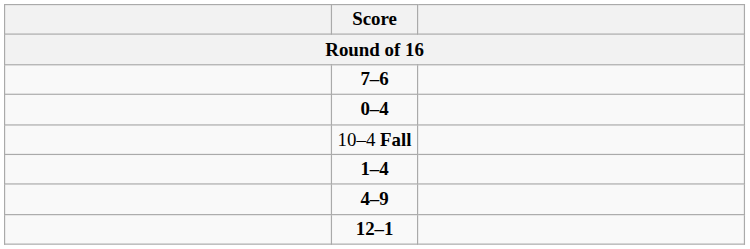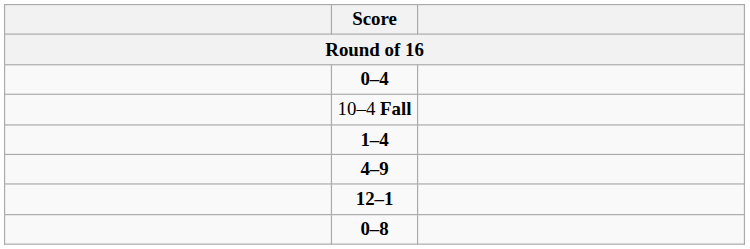- row: 7–6
+ row: 0–8
